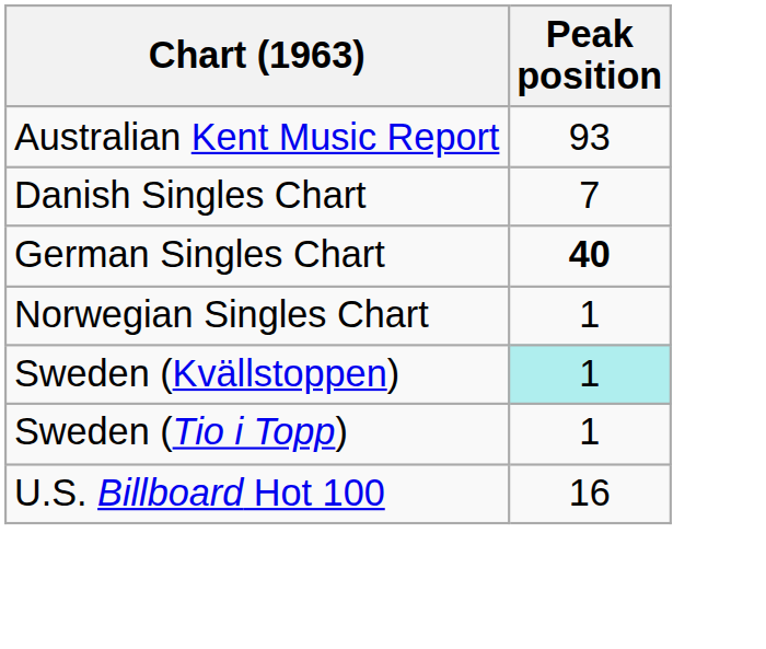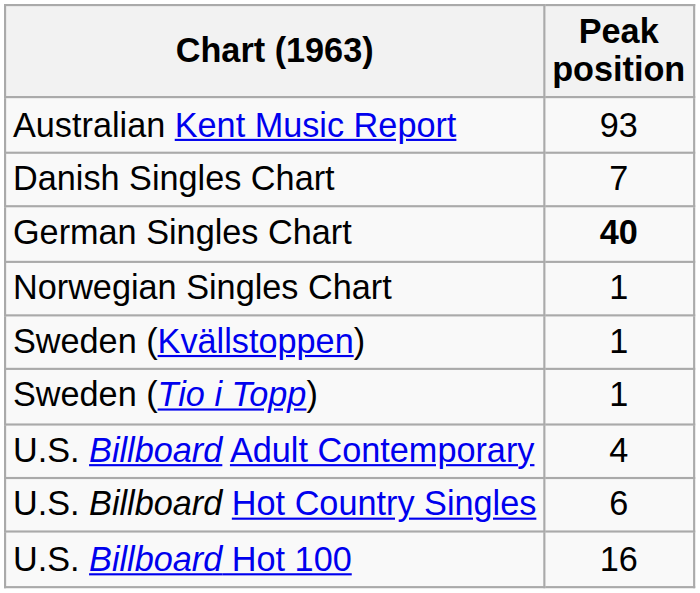Sweden (Kvällstoppen) | Peak position: paleturquoise background -> no background
+ row: U.S. Billboard Adult Contemporary | 4
+ row: U.S. Billboard Hot Country Singles | 6
